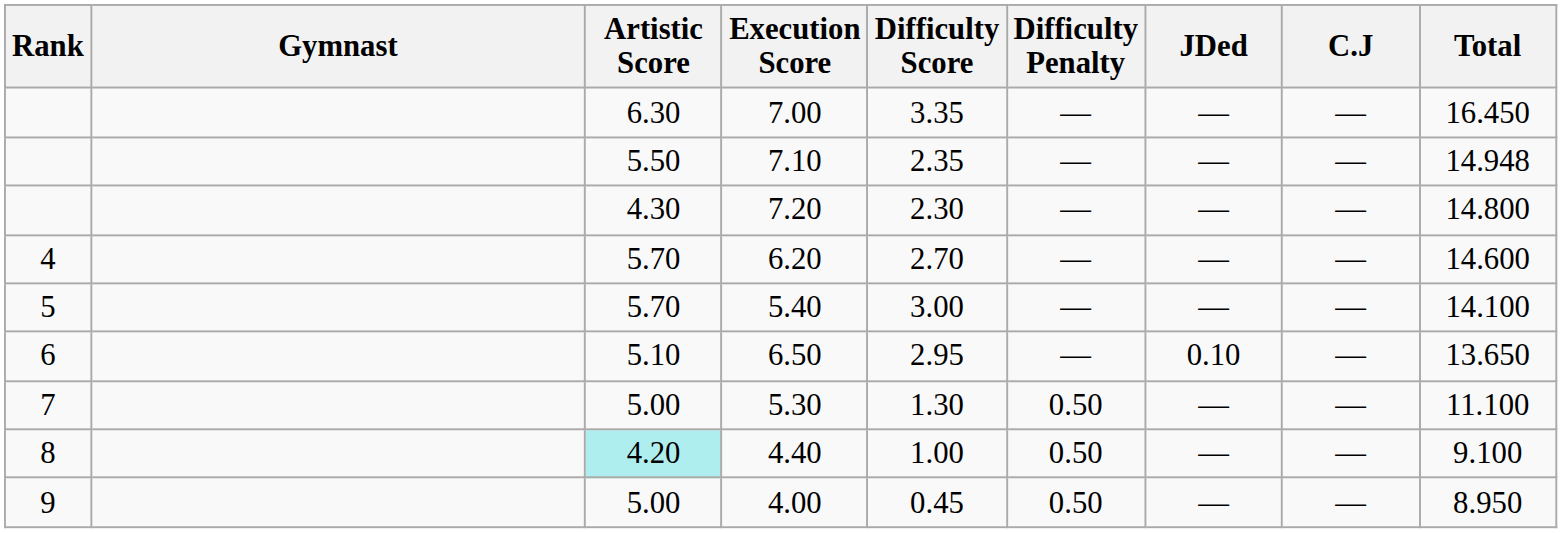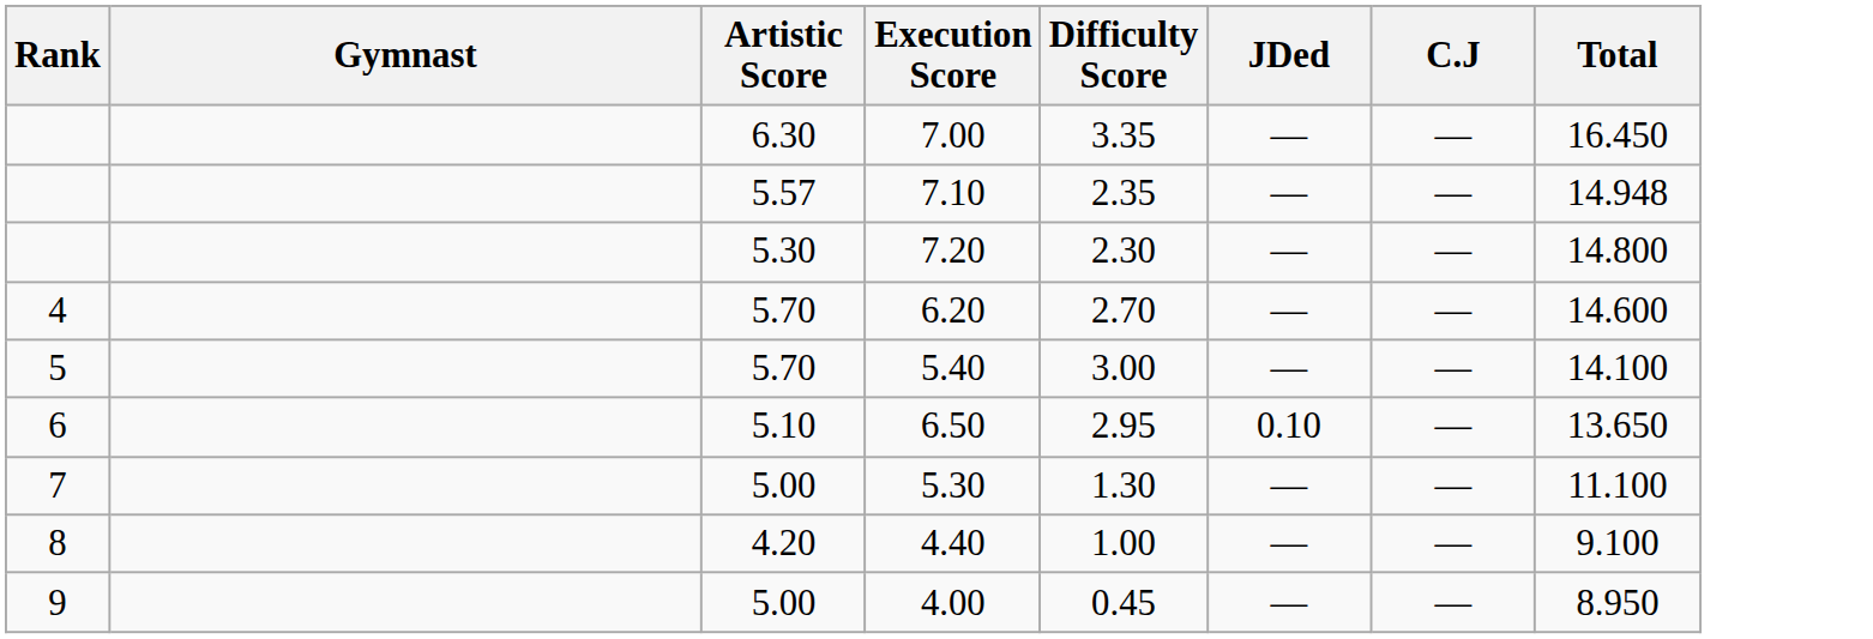- column: Difficulty Penalty | — | — | — | — | — | — | 0.50 | 0.50 | 0.50
7.10 | Artistic Score: 5.50 -> 5.57
7.20 | Artistic Score: 4.30 -> 5.30
4.40 | Artistic Score: paleturquoise background -> no background
